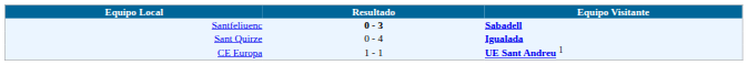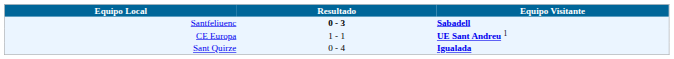rows swapped: Sant Quirze <-> CE Europa
